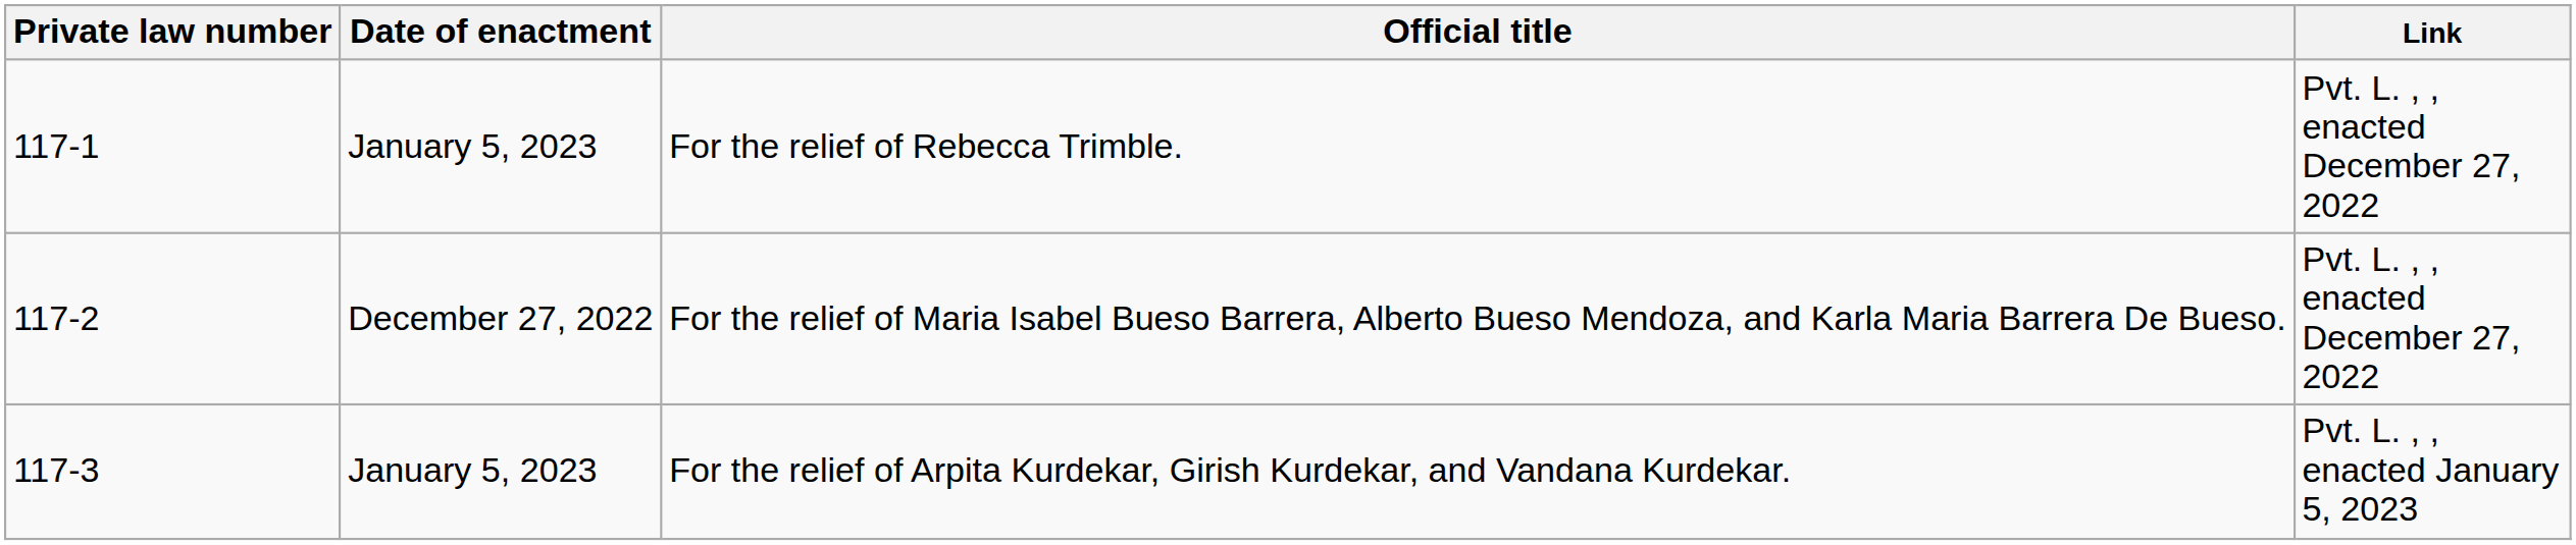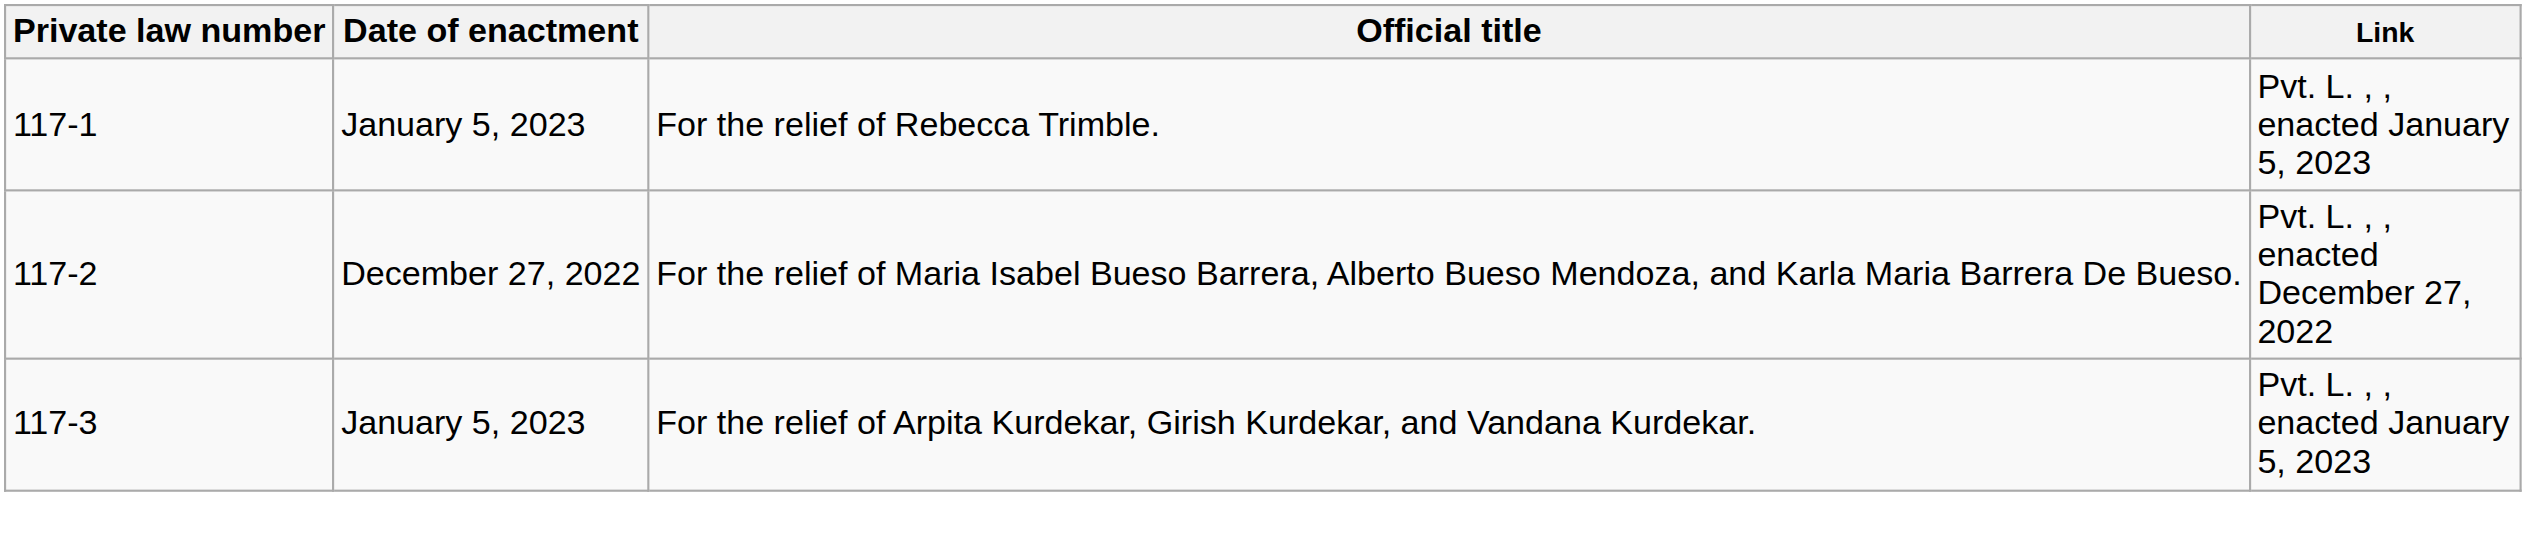For the relief of Rebecca Trimble. | Link: Pvt. L. , , enacted December 27, 2022 -> Pvt. L. , , enacted January 5, 2023
